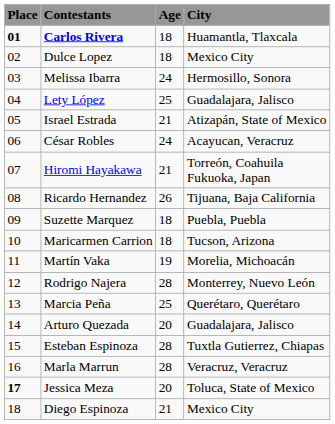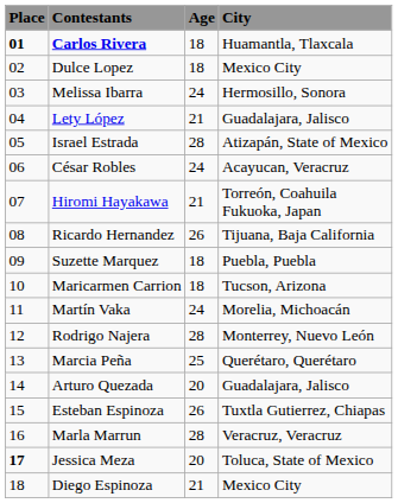Lety López | Age: 25 -> 21
Israel Estrada | Age: 21 -> 28
Martín Vaka | Age: 19 -> 24
Esteban Espinoza | Age: 28 -> 26
